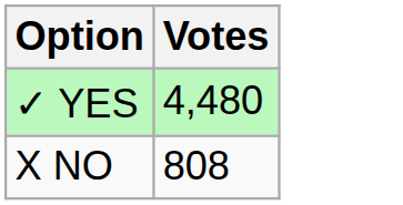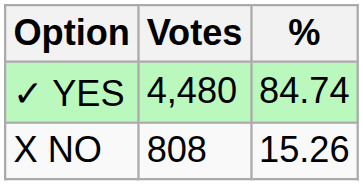+ column: % | 84.74 | 15.26
